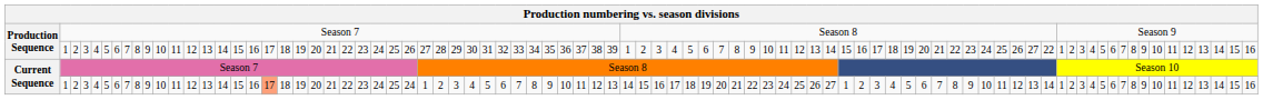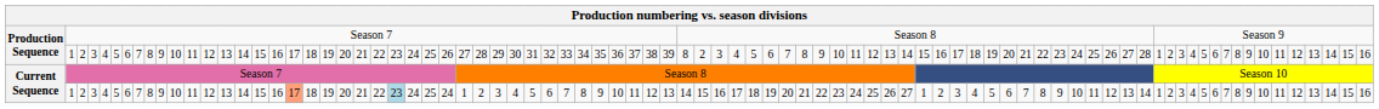Production Sequence / 1 | column 41: 1 -> 8
Production Sequence / 1 | column 68: 22 -> 28
Current Sequence / 1 | column 24: no background -> lightblue background
